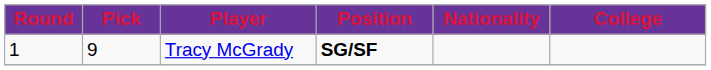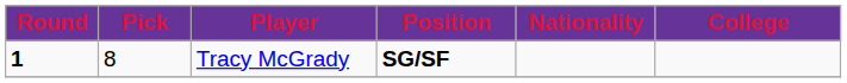Tracy McGrady | Round: normal -> bold
Tracy McGrady | Pick: 9 -> 8
